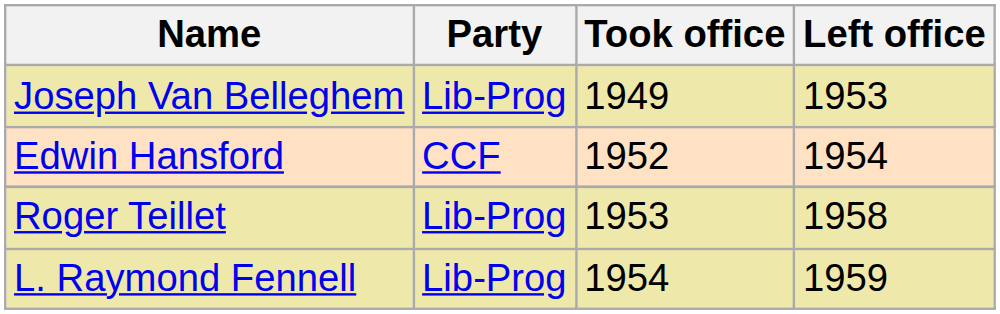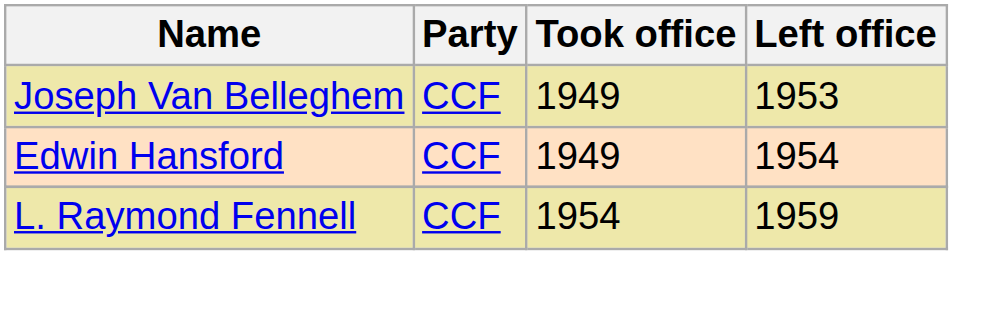Joseph Van Belleghem | Party: Lib-Prog -> CCF
Edwin Hansford | Took office: 1952 -> 1949
- row: Roger Teillet | Lib-Prog | 1953 | 1958
L. Raymond Fennell | Party: Lib-Prog -> CCF
